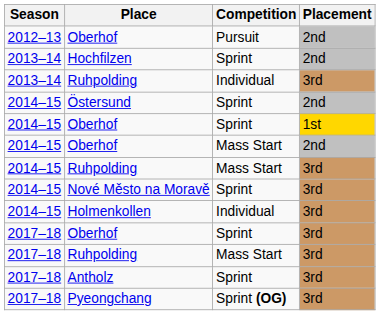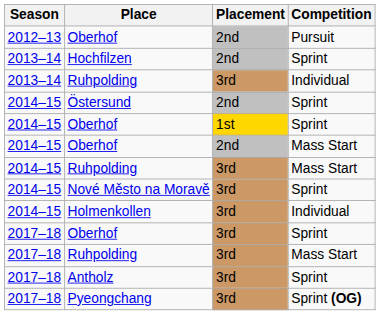columns swapped: Competition <-> Placement
